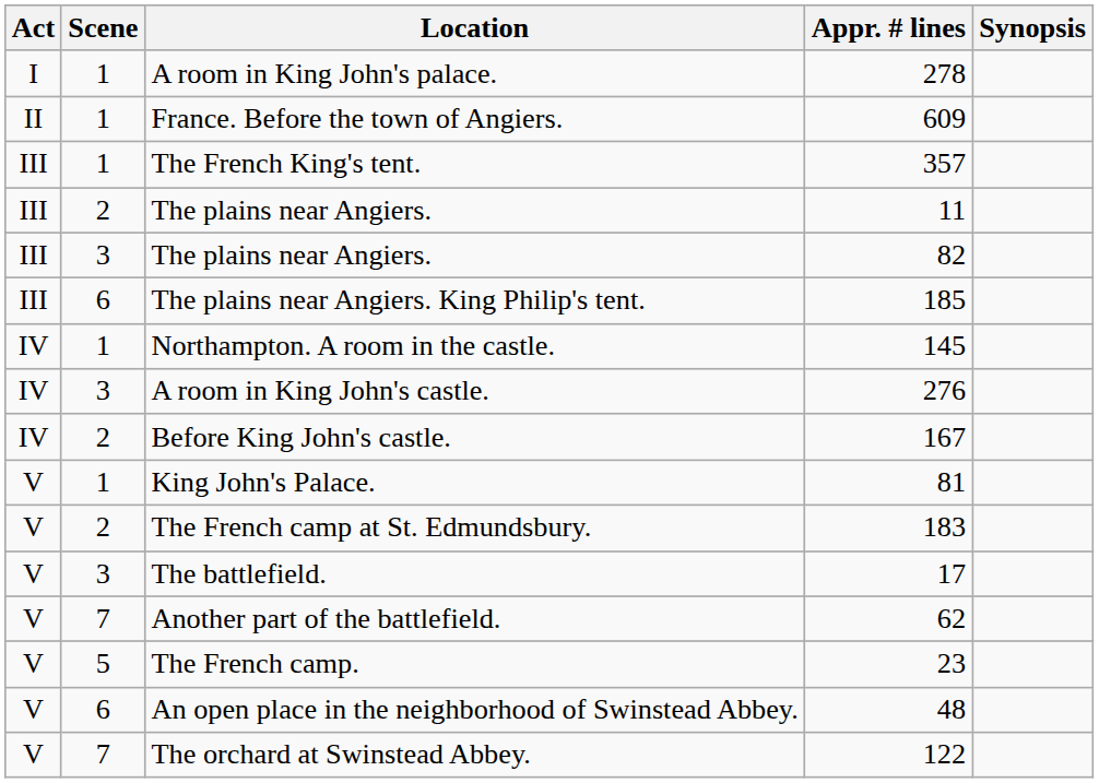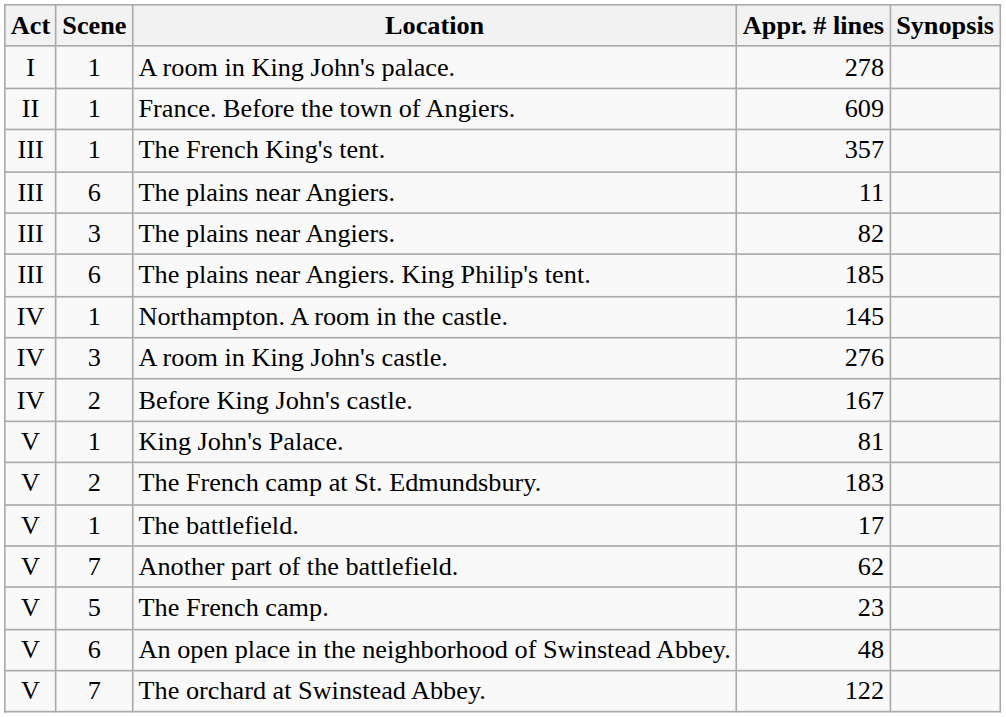The plains near Angiers. / 11 | Scene: 2 -> 6
The battlefield. | Scene: 3 -> 1
